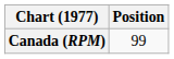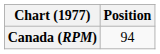Canada (RPM) | Position: 99 -> 94
